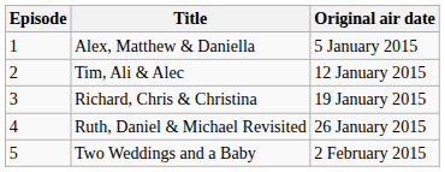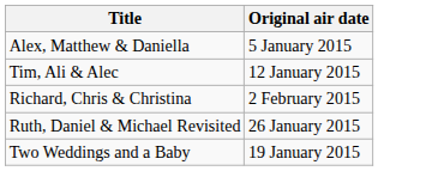- column: Episode | 1 | 2 | 3 | 4 | 5
Richard, Chris & Christina | Original air date: 19 January 2015 -> 2 February 2015
Two Weddings and a Baby | Original air date: 2 February 2015 -> 19 January 2015
